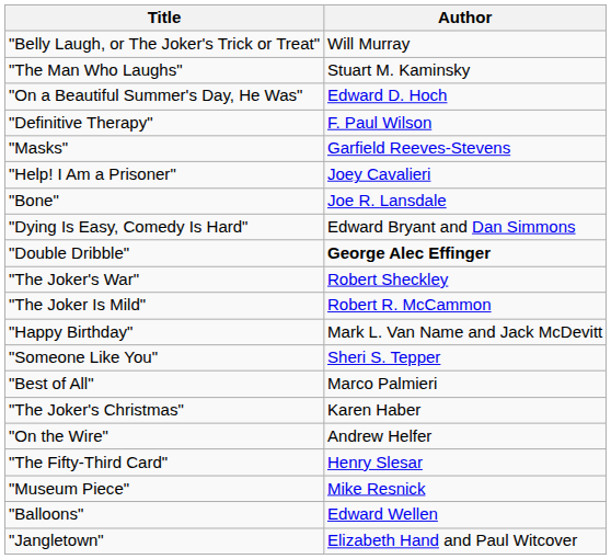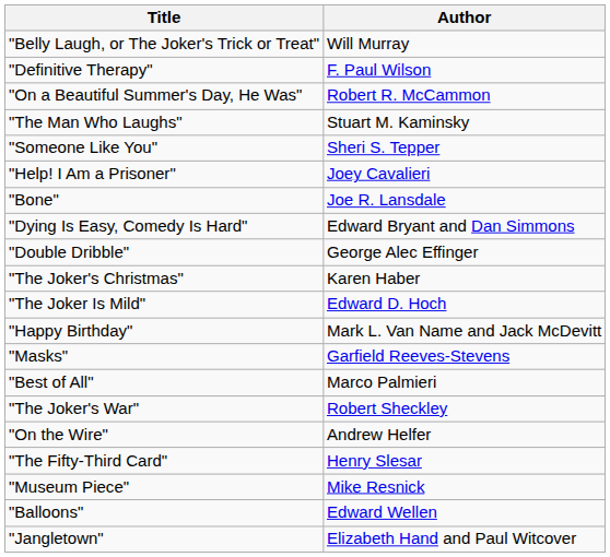rows swapped: "Definitive Therapy" <-> "The Man Who Laughs"
"On a Beautiful Summer's Day, He Was" | Author: Edward D. Hoch -> Robert R. McCammon
rows swapped: "Someone Like You" <-> "Masks"
"Double Dribble" | Author: bold -> normal
rows swapped: "The Joker's War" <-> "The Joker's Christmas"
"The Joker Is Mild" | Author: Robert R. McCammon -> Edward D. Hoch
